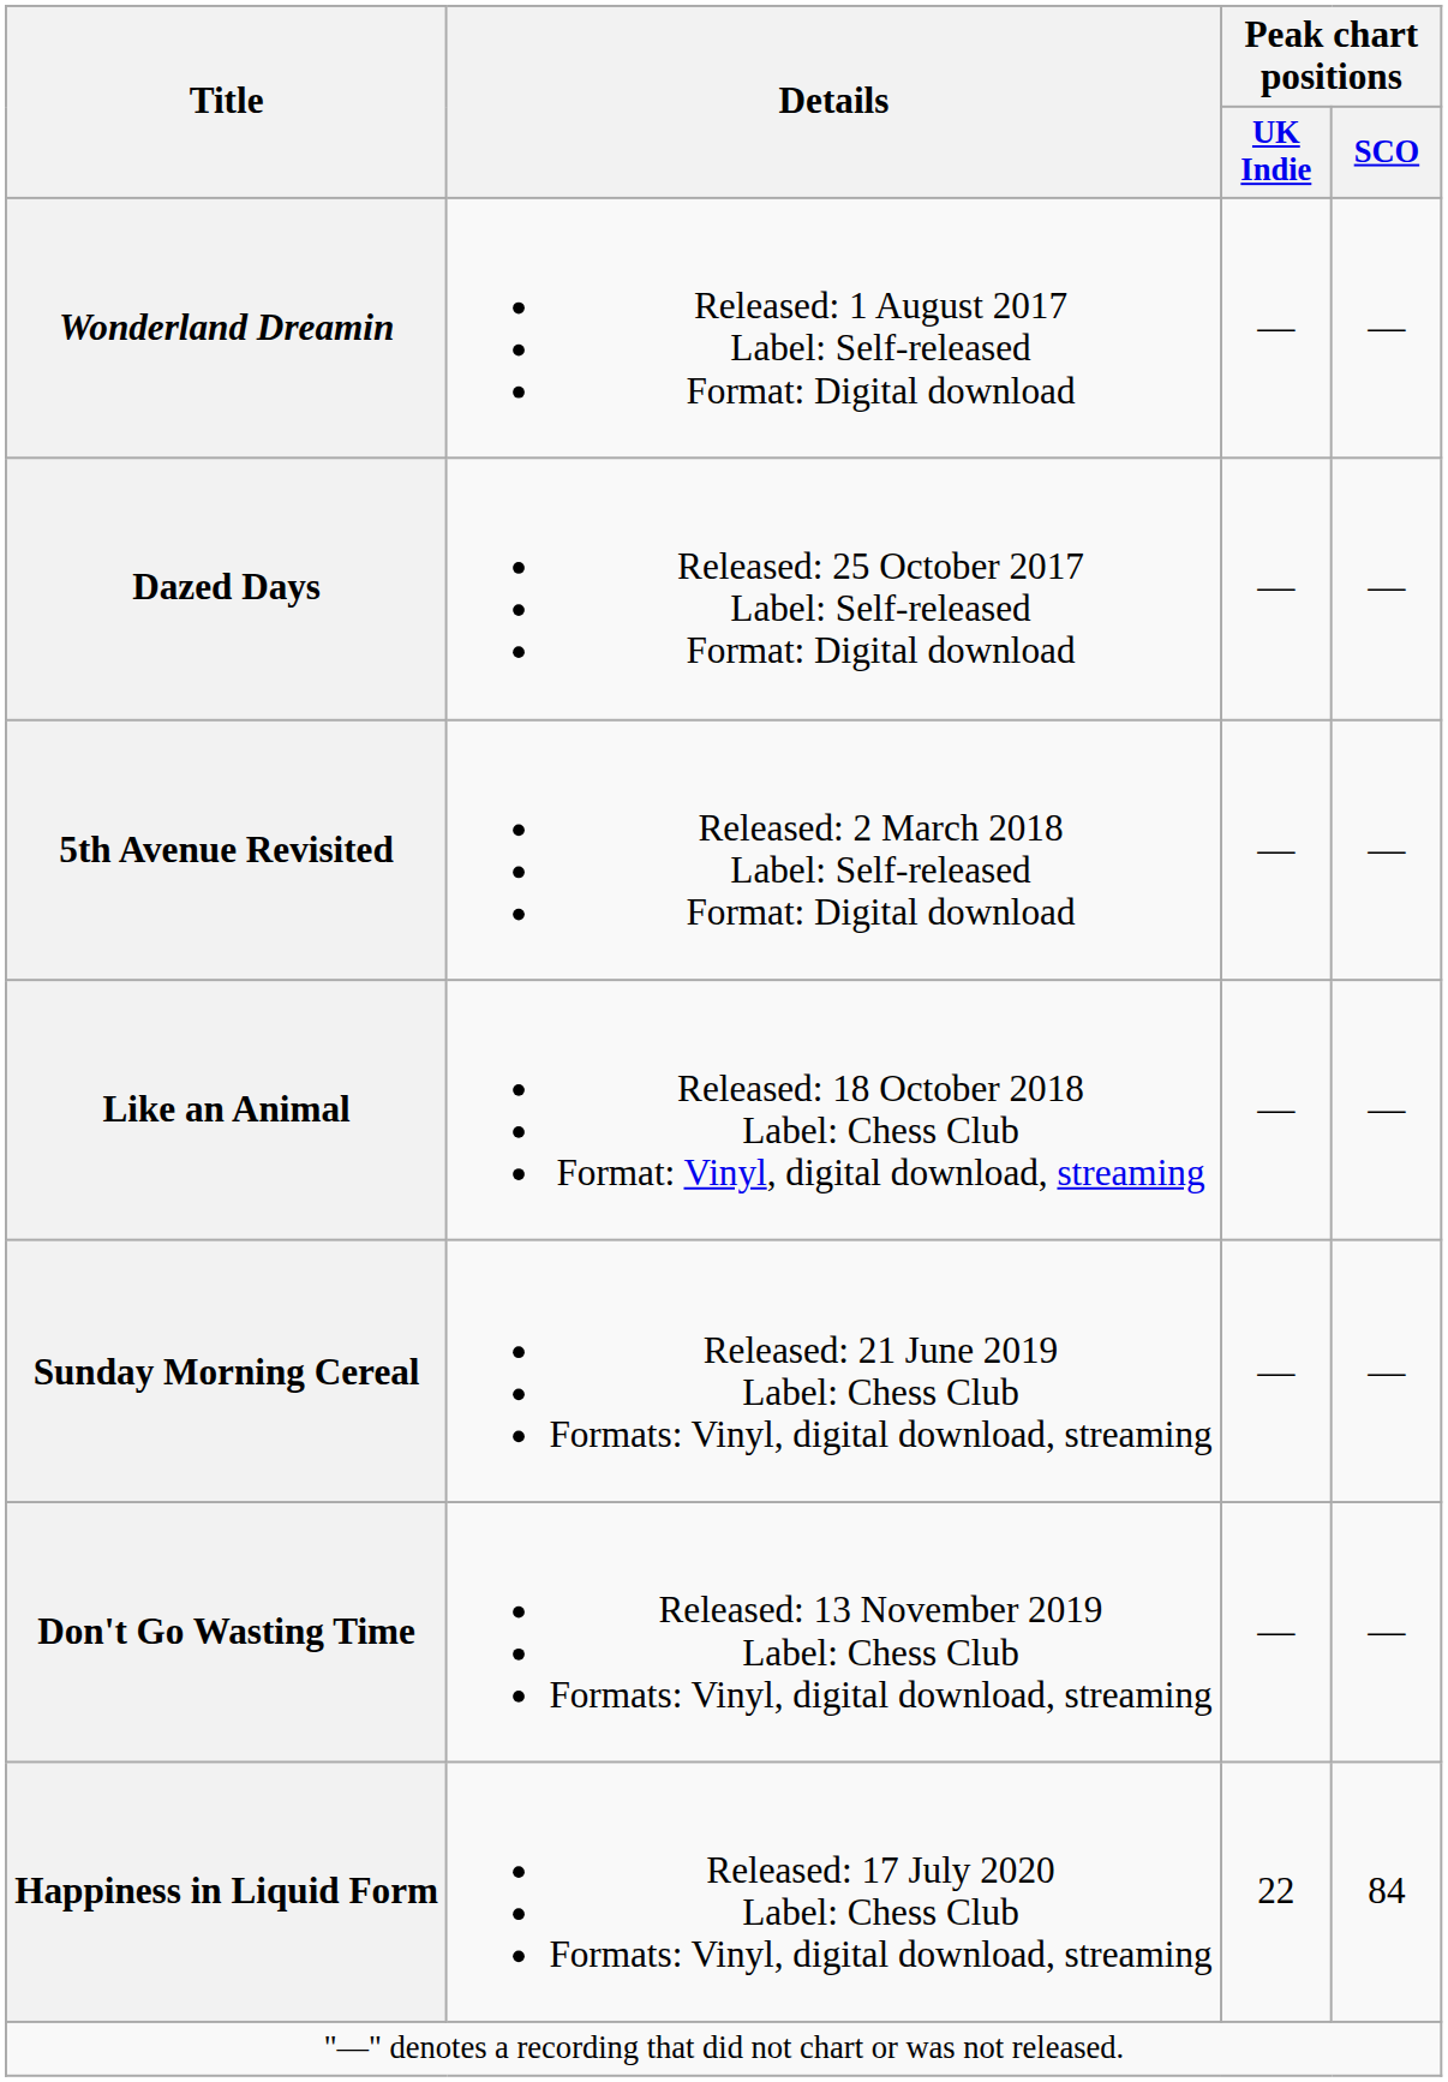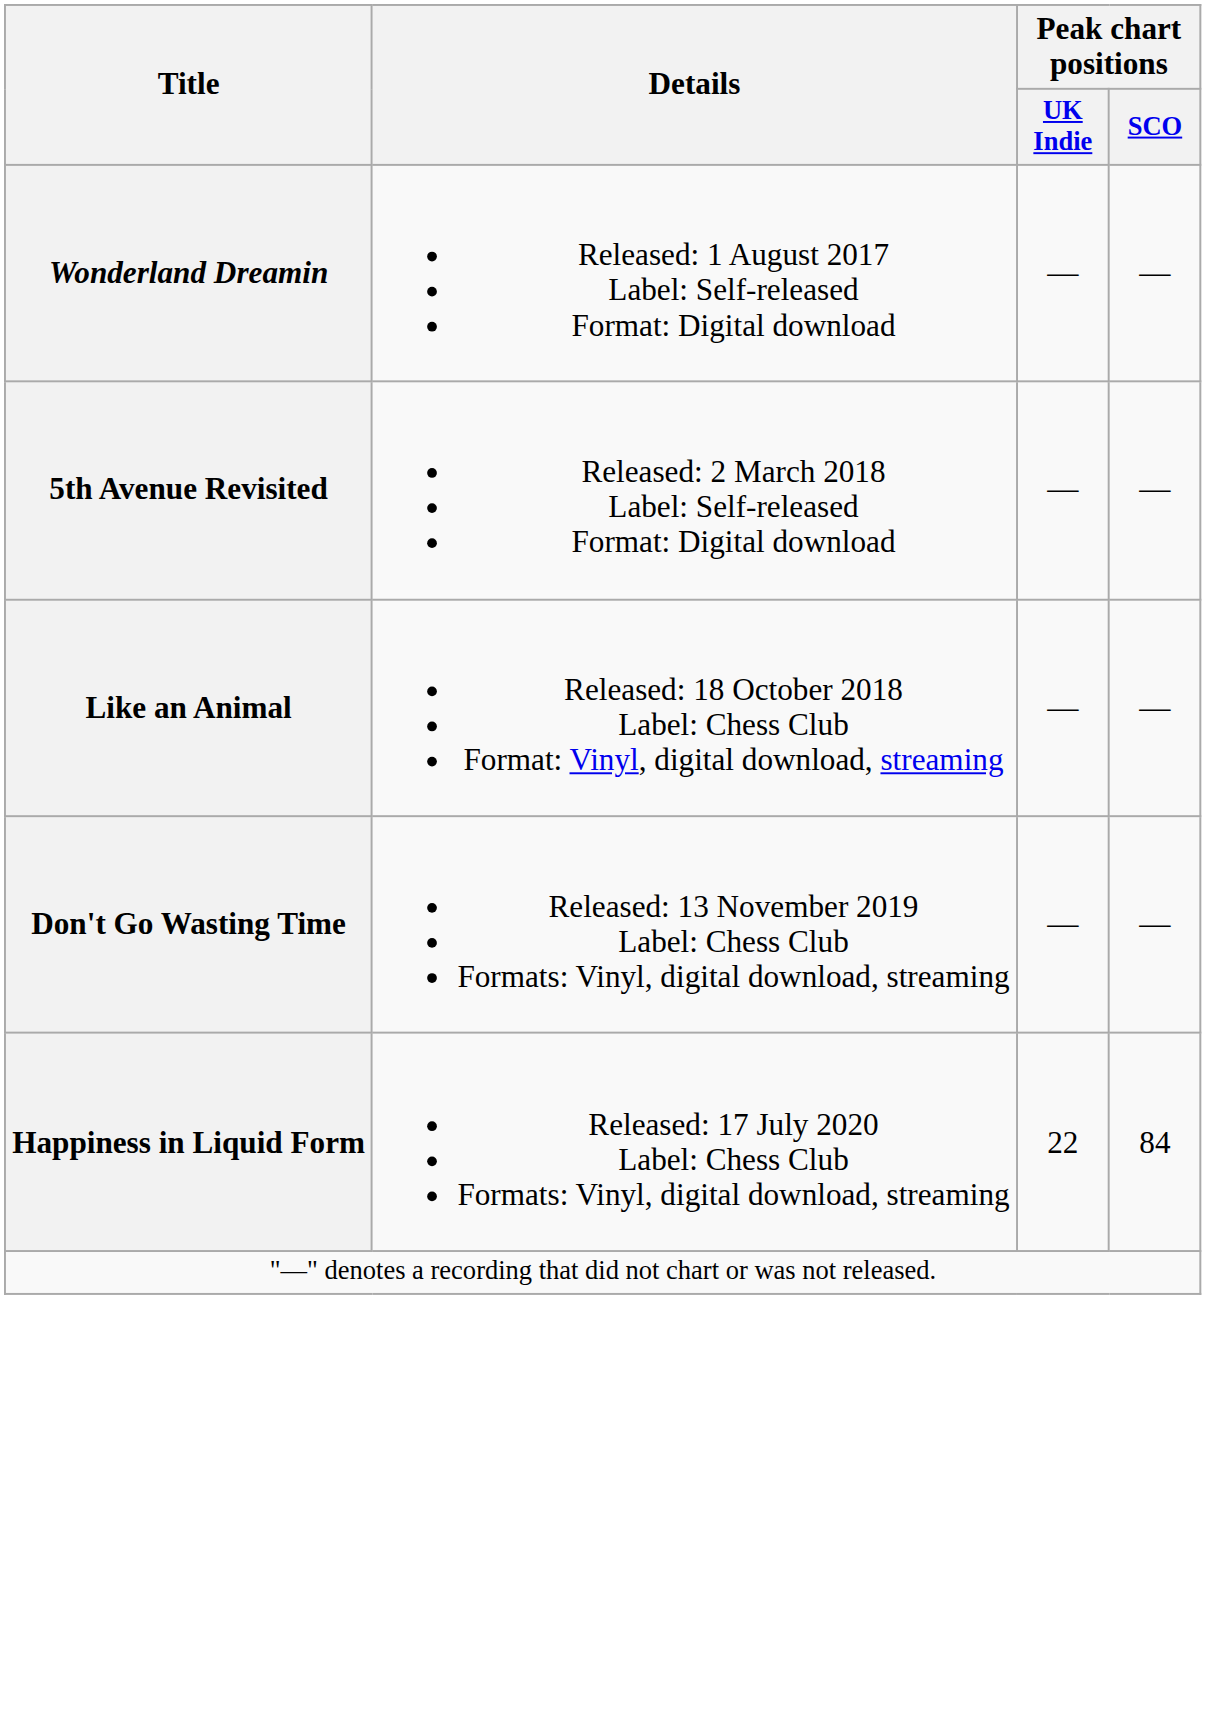- row: Dazed Days | Released: 25 October 2017 Label: Self-released Format: Digital download | — | —
- row: Sunday Morning Cereal | Released: 21 June 2019 Label: Chess Club Formats: Vinyl, digital download, streaming | — | —
